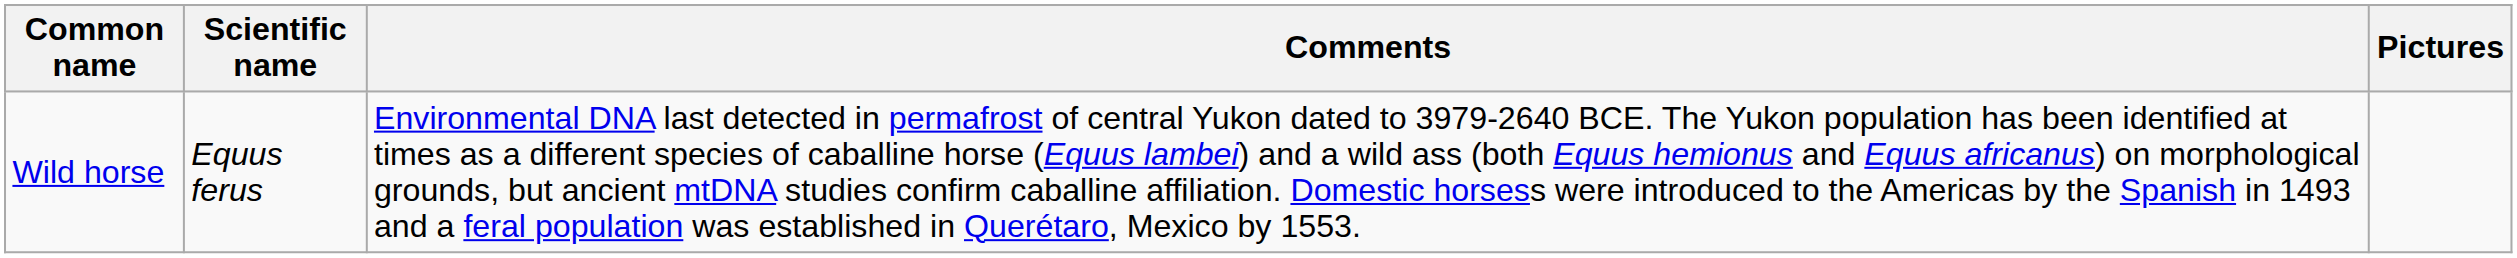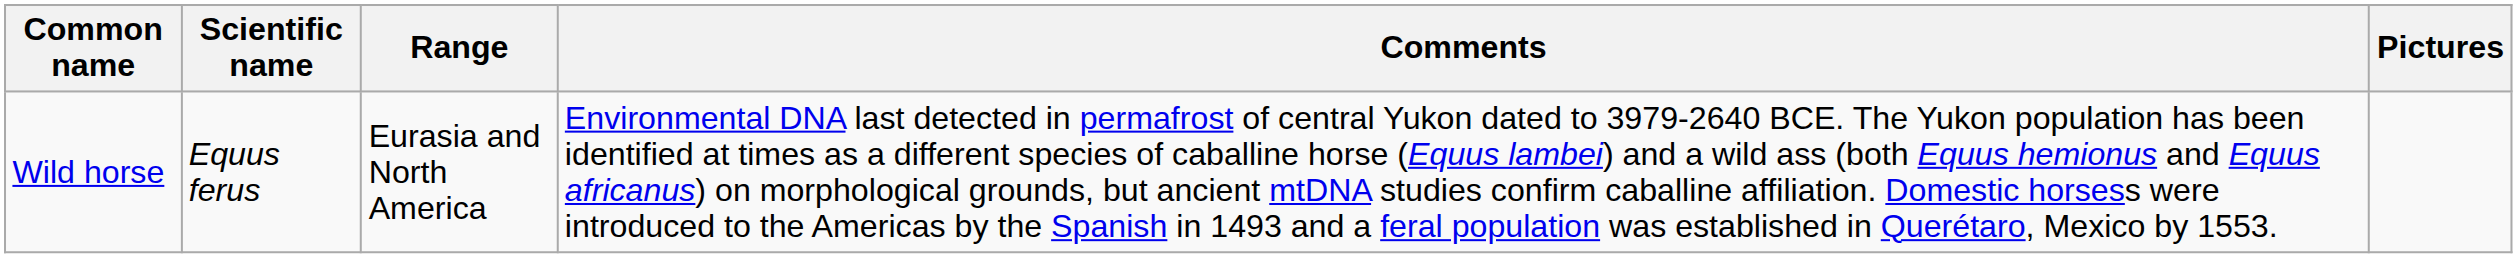+ column: Range | Eurasia and North America
